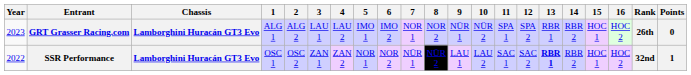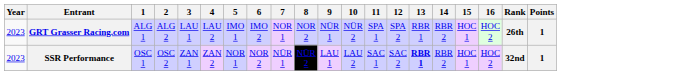- column: Chassis | Lamborghini Huracán GT3 Evo | Lamborghini Huracán GT3 Evo
GRT Grasser Racing.com | Points: 0 -> 1
SSR Performance | Year: 2022 -> 2023
